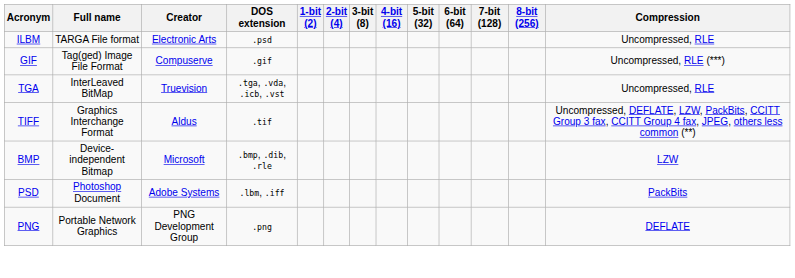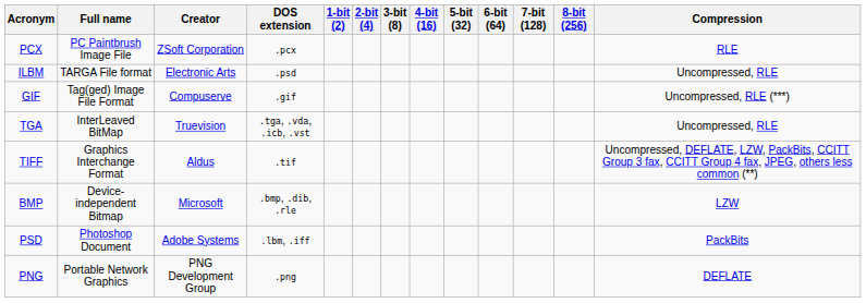+ row: PCX | PC Paintbrush Image File | ZSoft Corporation | .pcx | RLE
